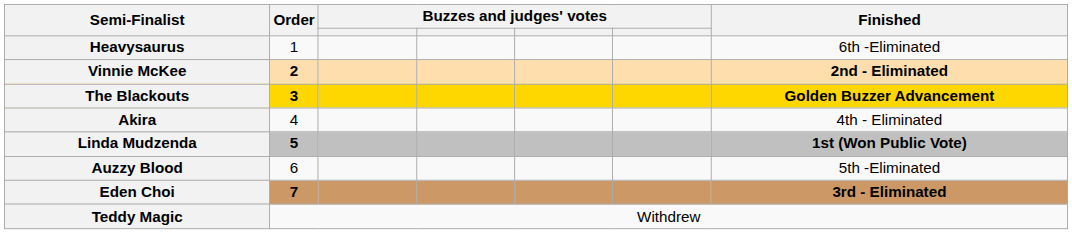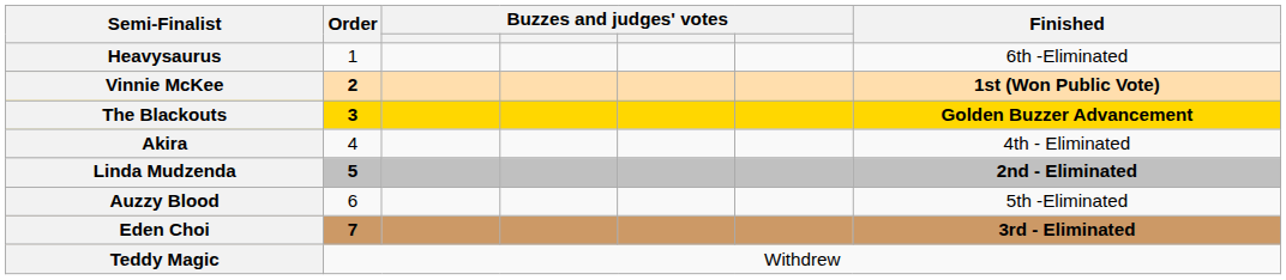Vinnie McKee | Finished: 2nd - Eliminated -> 1st (Won Public Vote)
Linda Mudzenda | Finished: 1st (Won Public Vote) -> 2nd - Eliminated
